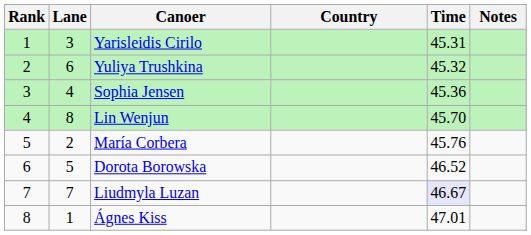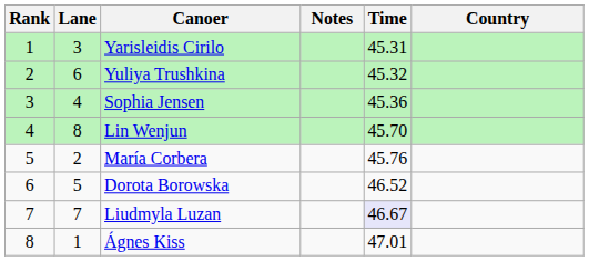columns swapped: Country <-> Notes
